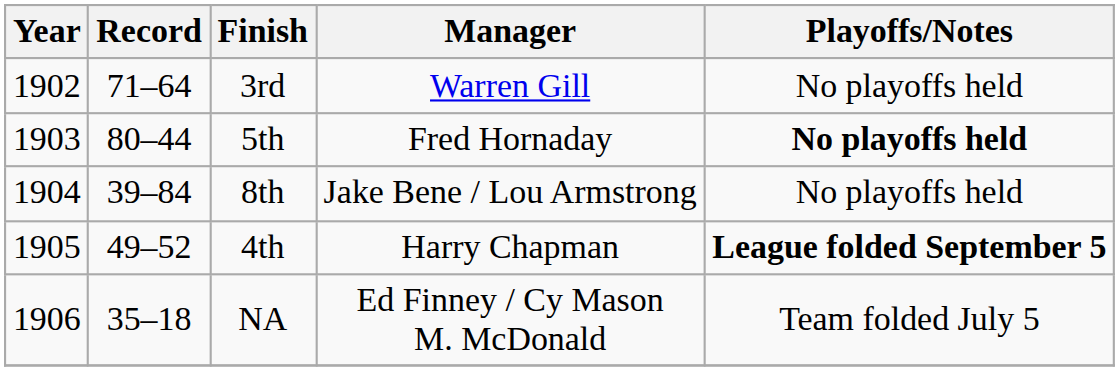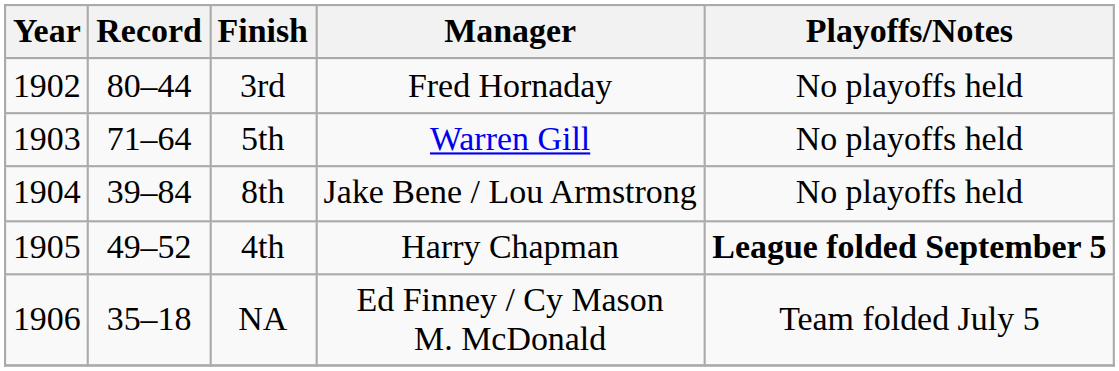3rd | Record: 71–64 -> 80–44
3rd | Manager: Warren Gill -> Fred Hornaday
5th | Record: 80–44 -> 71–64
5th | Manager: Fred Hornaday -> Warren Gill
5th | Playoffs/Notes: bold -> normal
